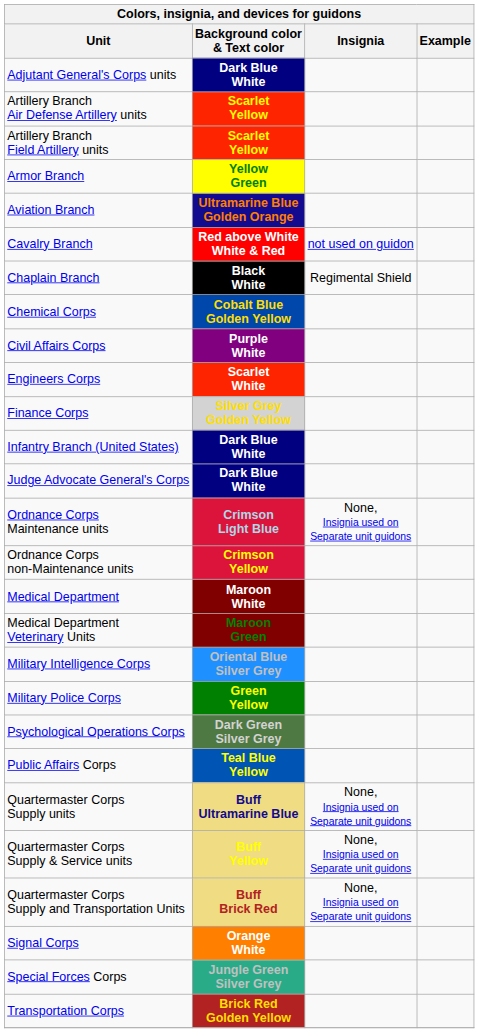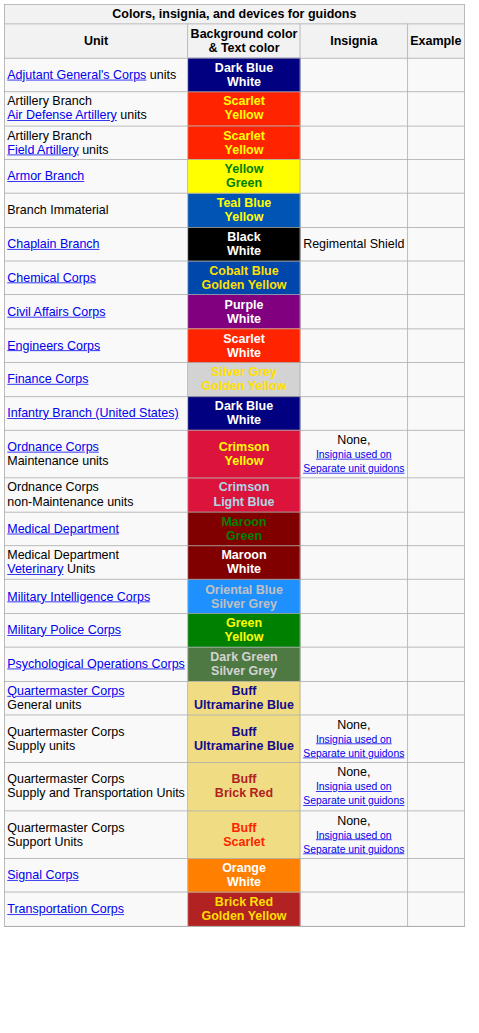- row: Aviation Branch | Ultramarine Blue Golden Orange
+ row: Branch Immaterial | Teal Blue Yellow
- row: Cavalry Branch | Red above White White & Red | not used on guidon
- row: Judge Advocate General's Corps | Dark Blue White
Ordnance Corps Maintenance units | Background color & Text color: Crimson Light Blue -> Crimson Yellow
Ordnance Corps non-Maintenance units | Background color & Text color: Crimson Yellow -> Crimson Light Blue
Medical Department | Background color & Text color: Maroon White -> Maroon Green
Medical Department Veterinary Units | Background color & Text color: Maroon Green -> Maroon White
- row: Public Affairs Corps | Teal Blue Yellow
+ row: Quartermaster Corps General units | Buff Ultramarine Blue
- row: Quartermaster Corps Supply & Service units | Buff Yellow | None, Insignia used on Separate unit guidons
+ row: Quartermaster Corps Support Units | Buff Scarlet | None, Insignia used on Separate unit guidons
- row: Special Forces Corps | Jungle Green Silver Grey
